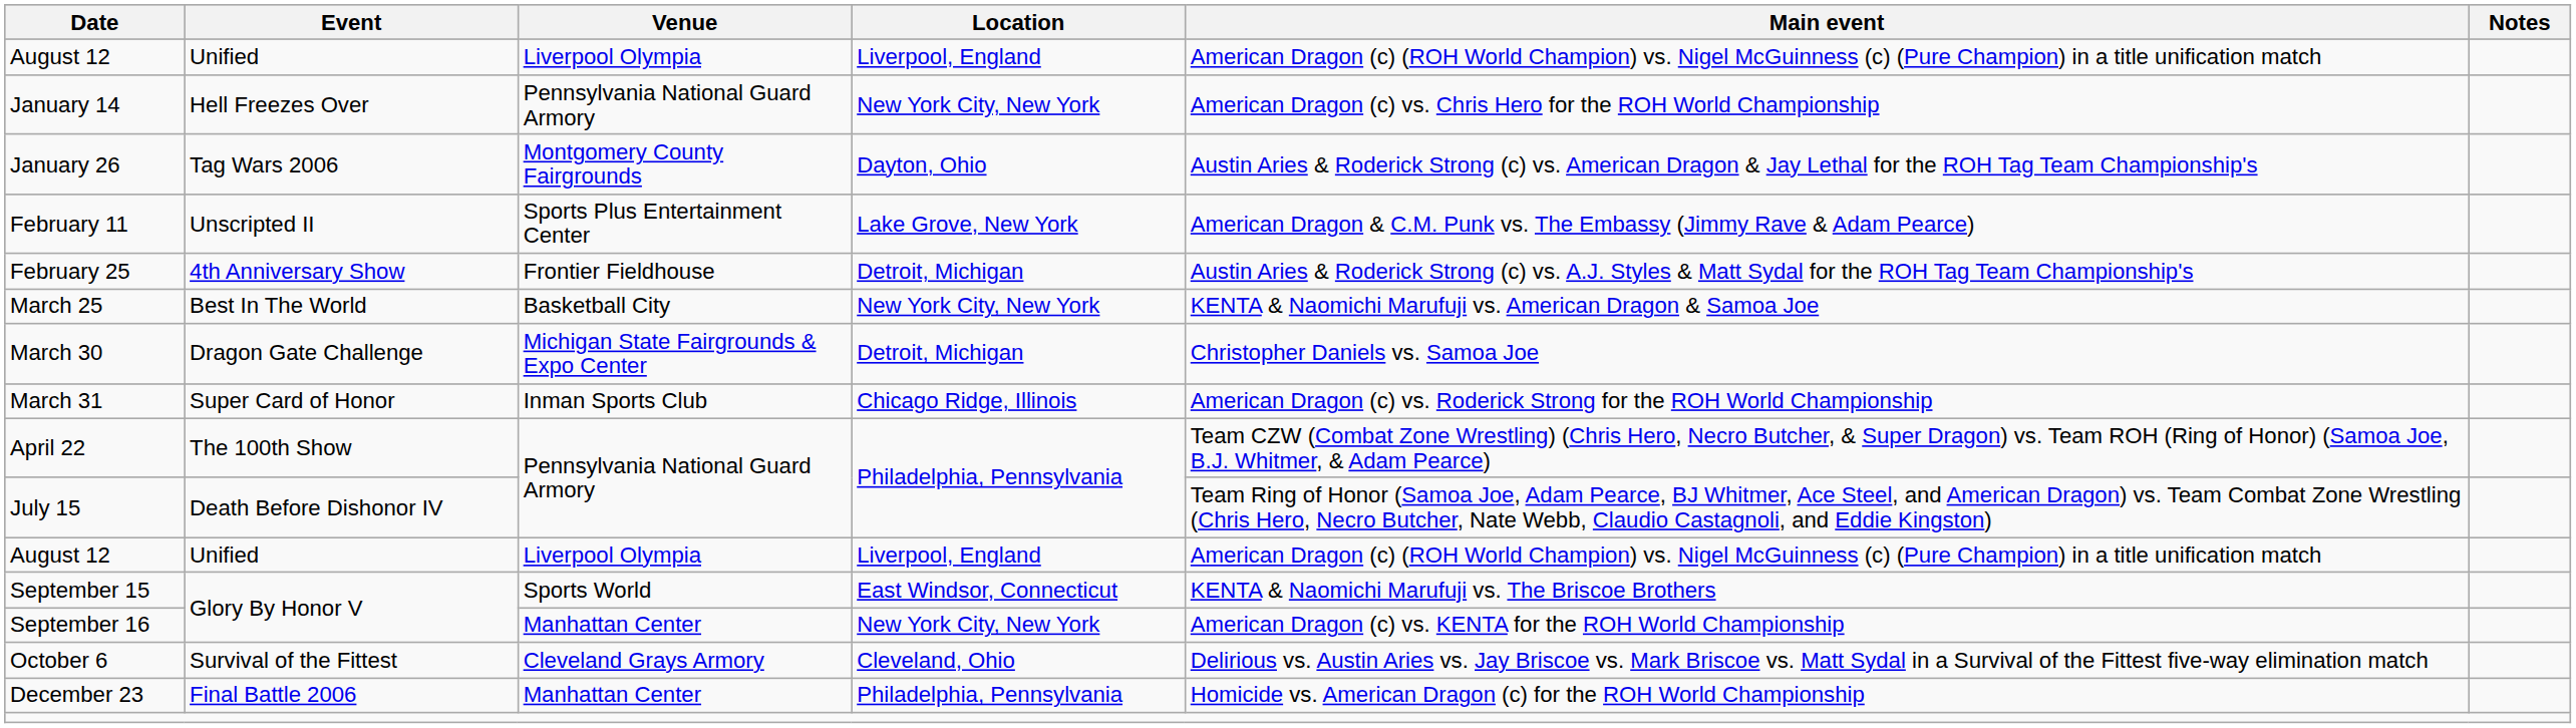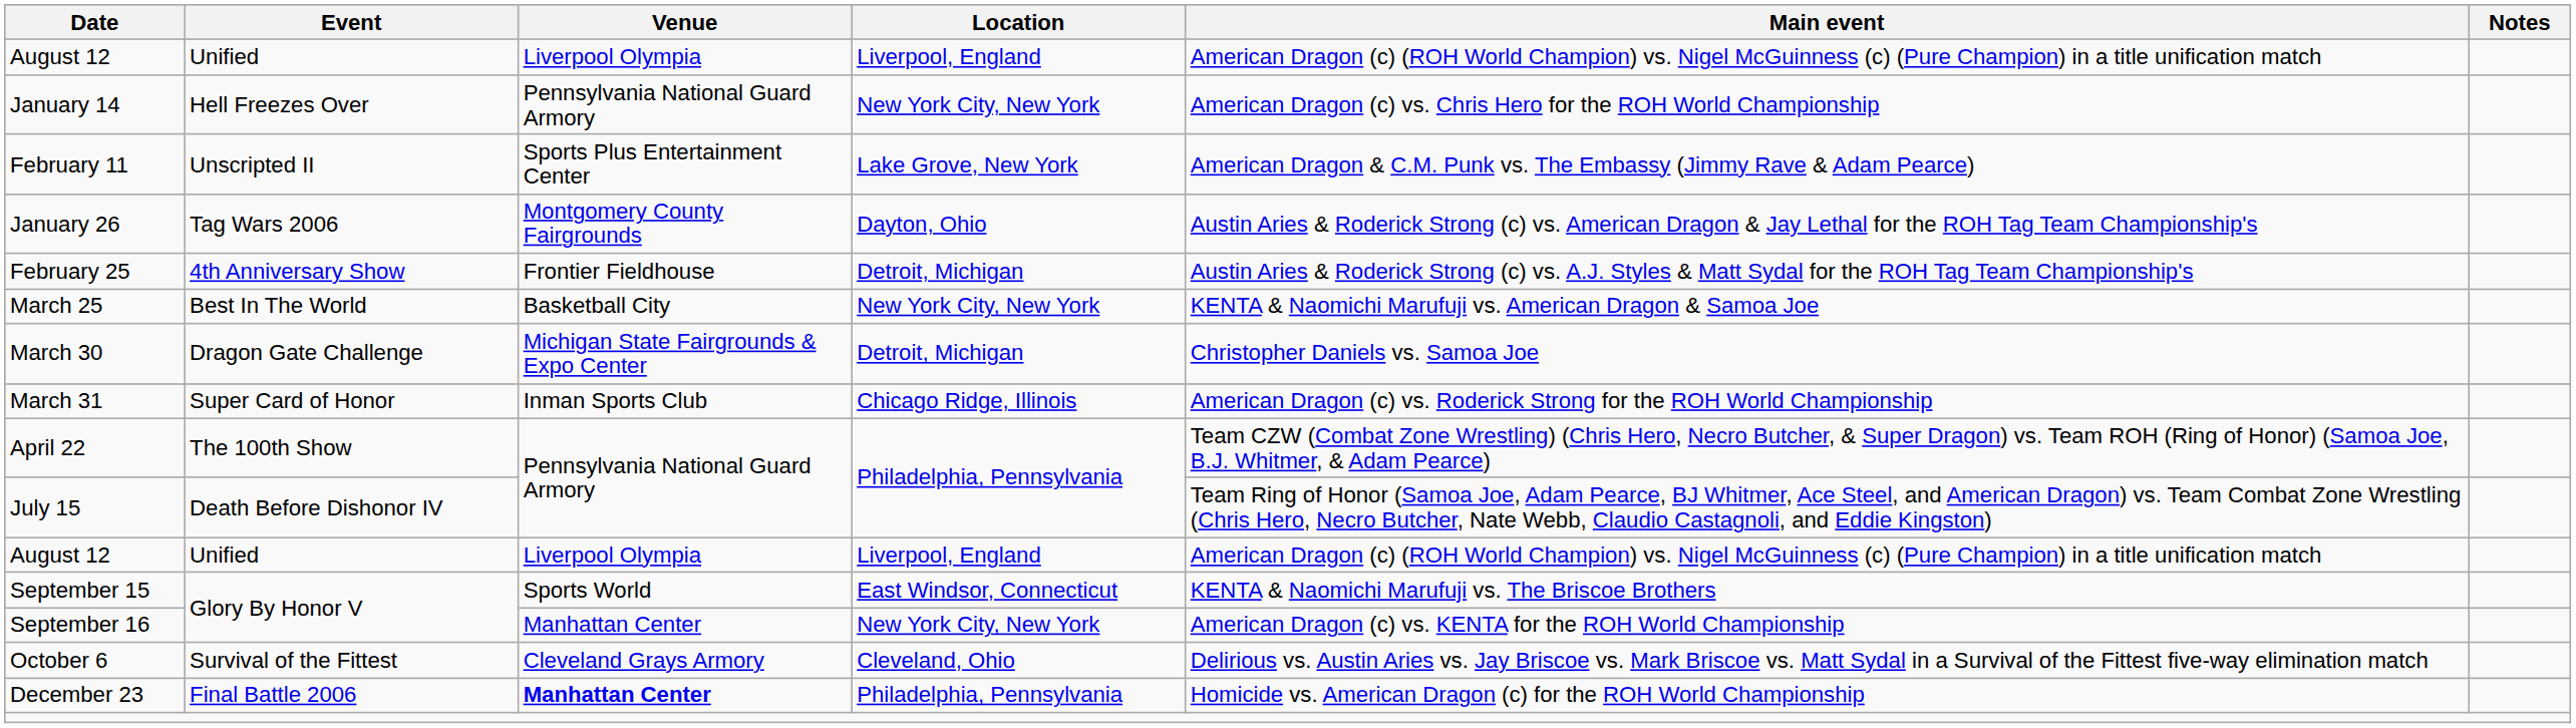rows swapped: January 26 <-> February 11
December 23 | Venue: normal -> bold
